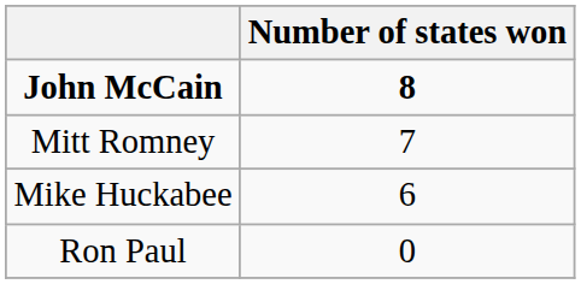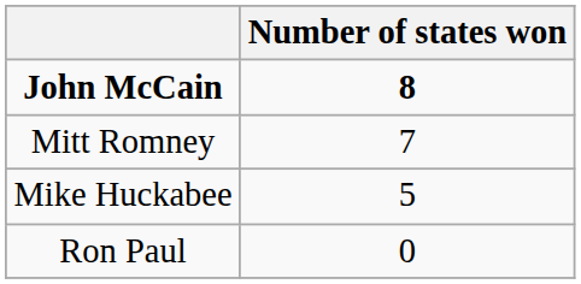Mike Huckabee | Number of states won: 6 -> 5
